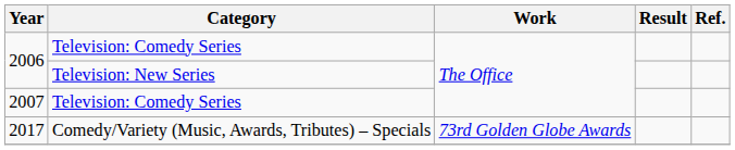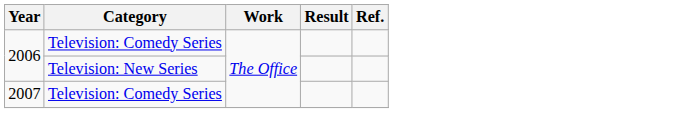- row: 2017 | Comedy/Variety (Music, Awards, Tributes) – Specials | 73rd Golden Globe Awards
